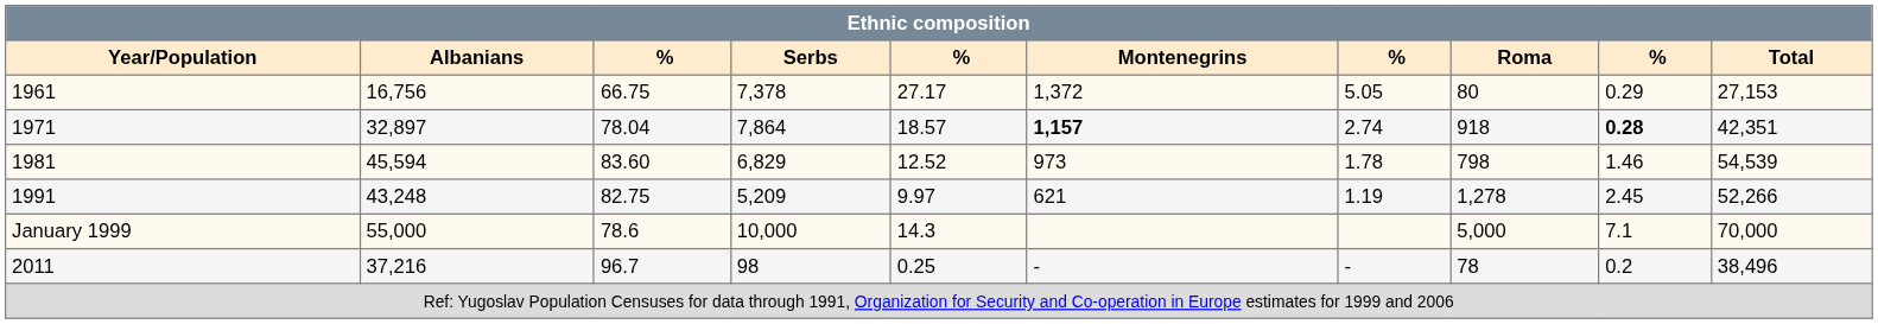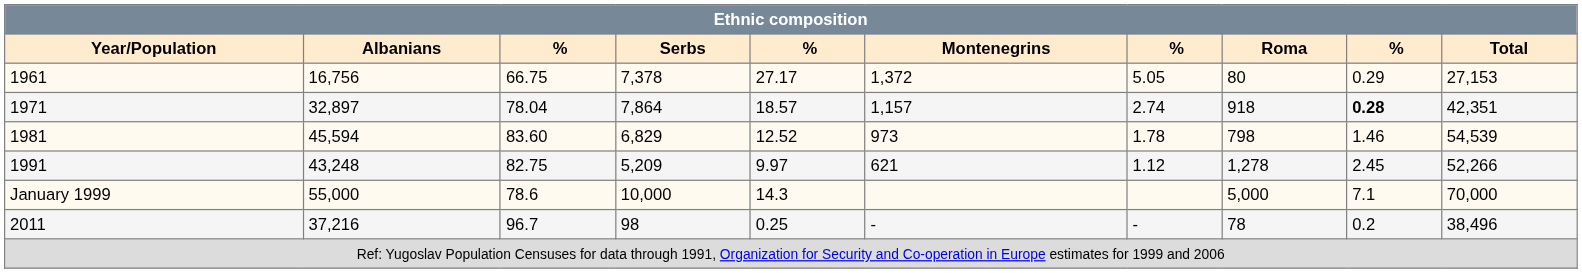1971 | Montenegrins: bold -> normal
1991 | column 7: 1.19 -> 1.12
